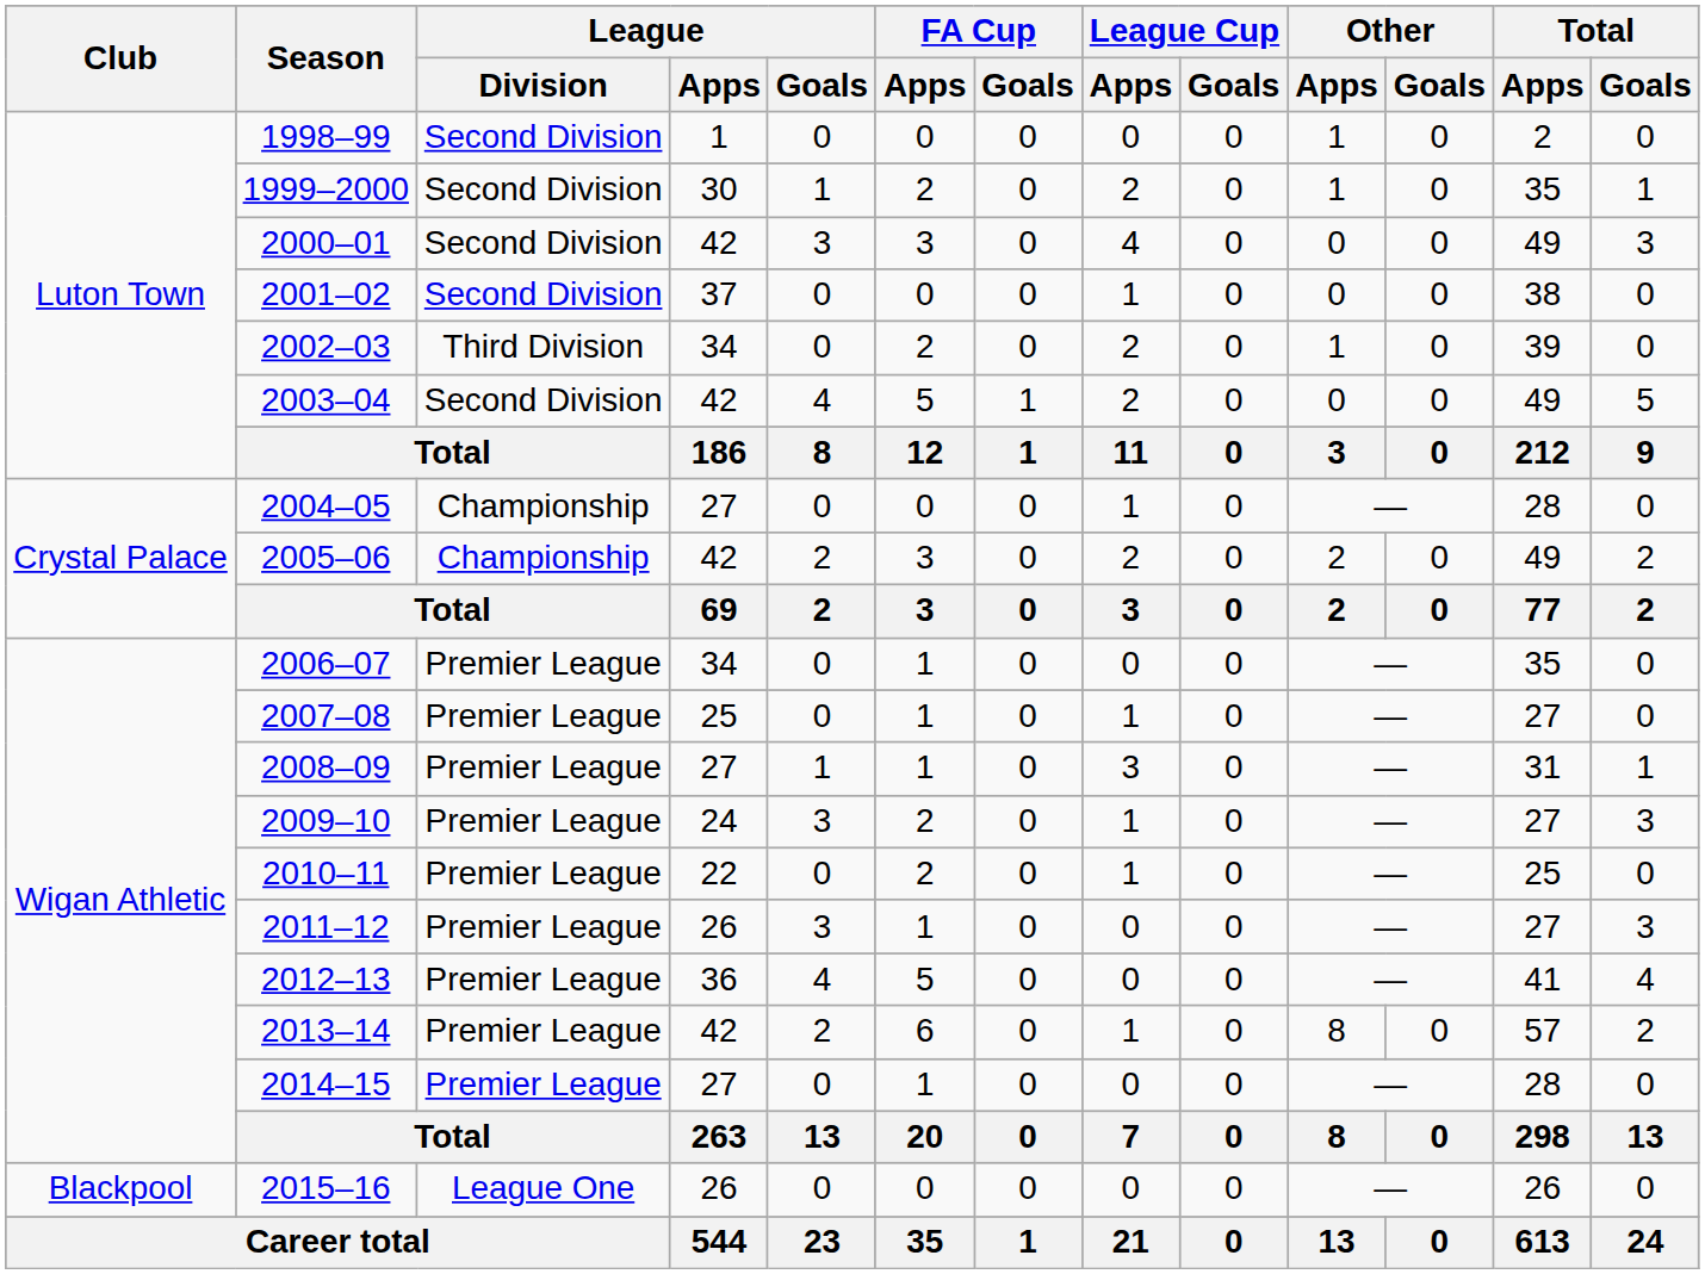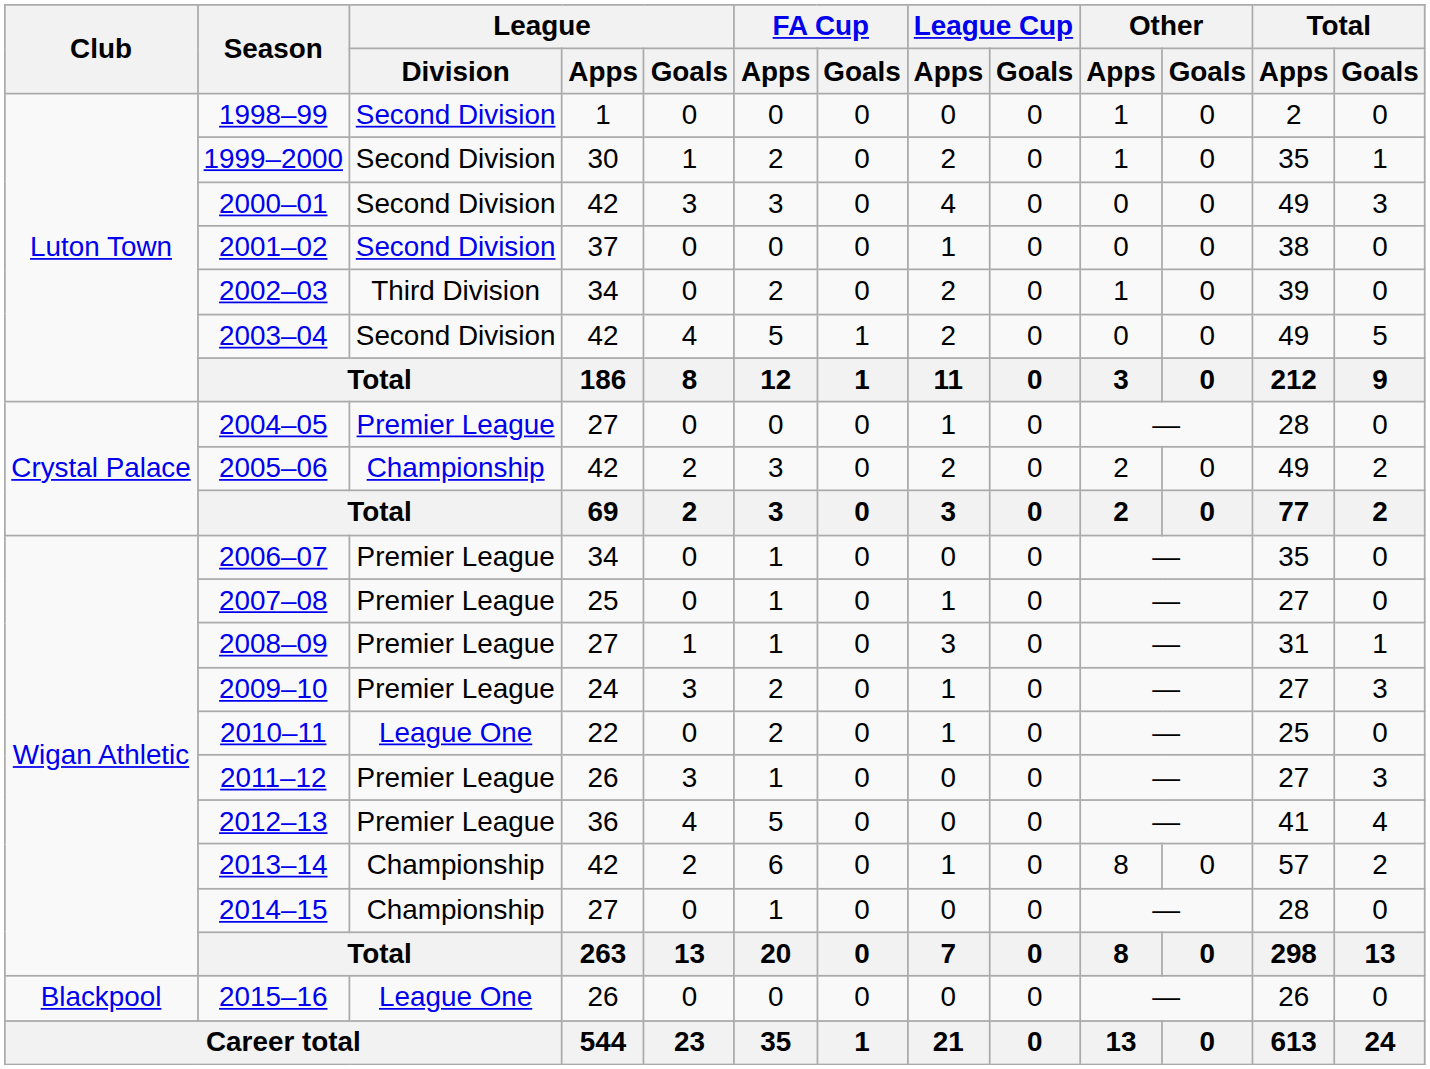2004–05 | League / Division: Championship -> Premier League
2010–11 | League / Division: Premier League -> League One
2013–14 | League / Division: Premier League -> Championship
2014–15 | League / Division: Premier League -> Championship
